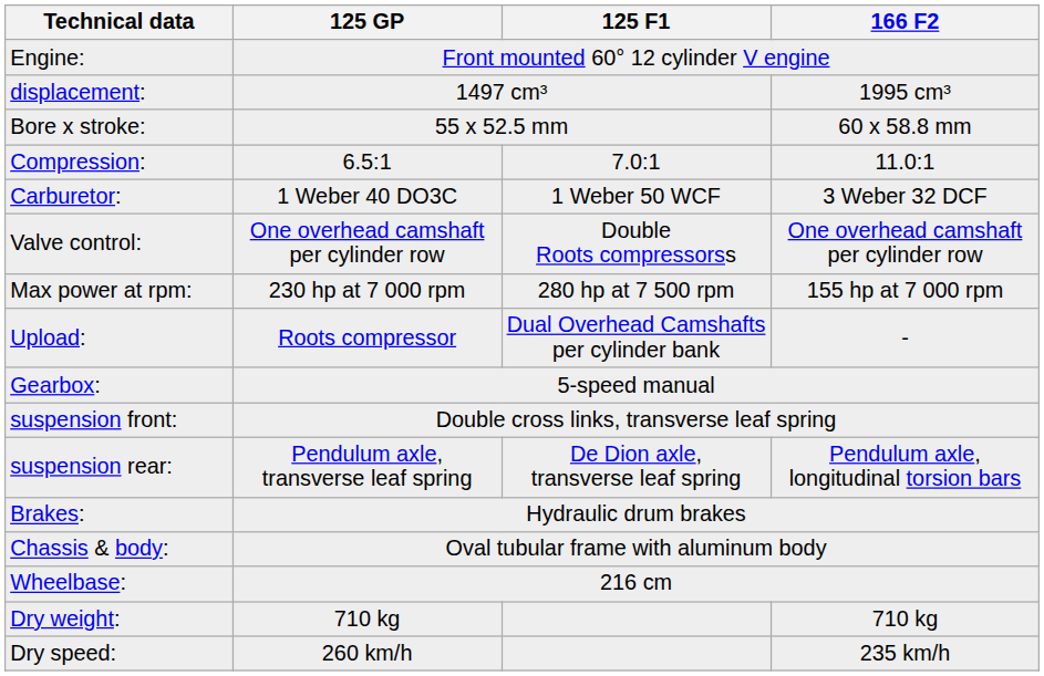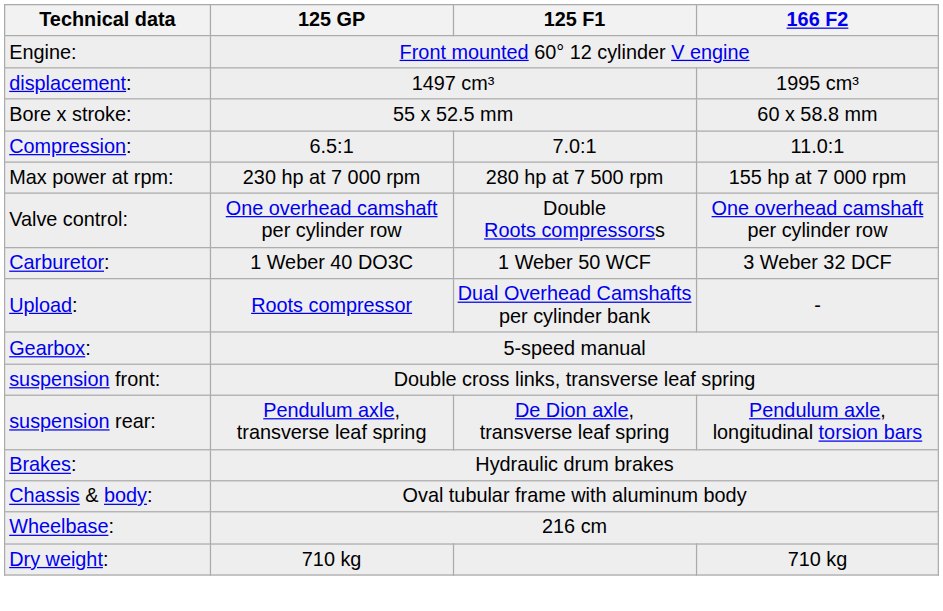rows swapped: Max power at rpm: <-> Carburetor:
- row: Dry speed: | 260 km/h | 235 km/h
